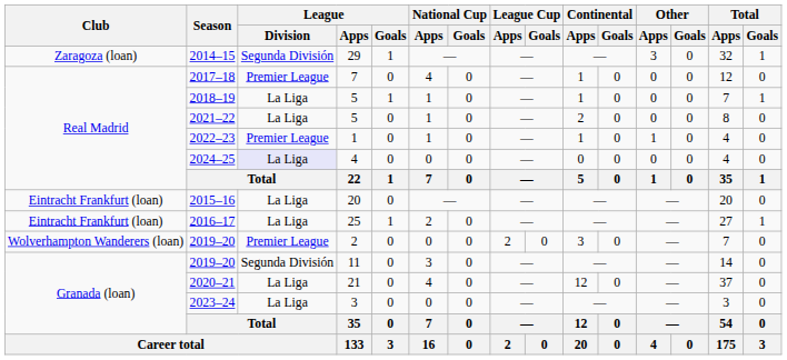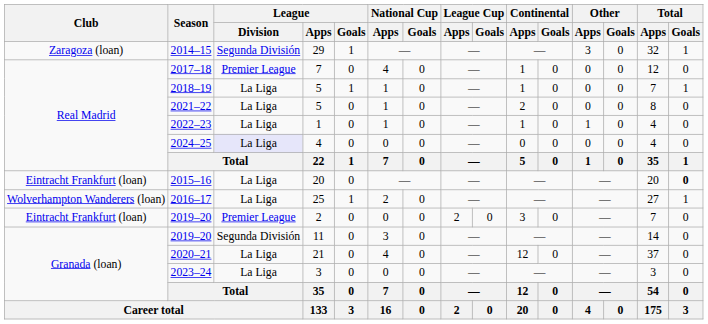2022–23 | League / Division: Premier League -> La Liga
2015–16 | Total / Goals: normal -> bold
2016–17 | Club: Eintracht Frankfurt (loan) -> Wolverhampton Wanderers (loan)
2019–20 / 2 | Club: Wolverhampton Wanderers (loan) -> Eintracht Frankfurt (loan)
